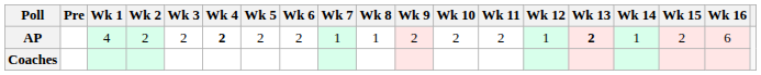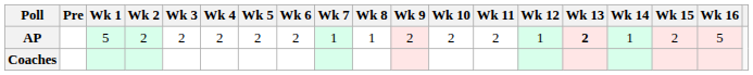AP | Wk 1: 4 -> 5
AP | Wk 4: bold -> normal
AP | Wk 16: 6 -> 5
